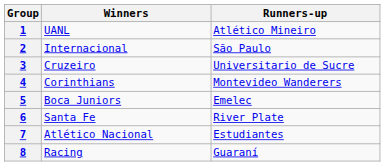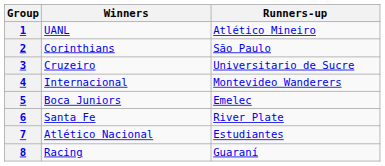2 | Winners: Internacional -> Corinthians
4 | Winners: Corinthians -> Internacional
